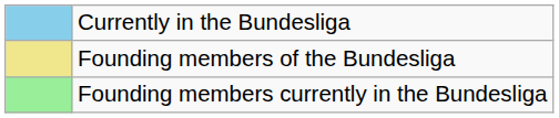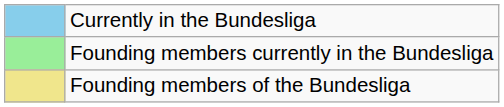rows swapped: Founding members currently in the Bundesliga <-> Founding members of the Bundesliga
